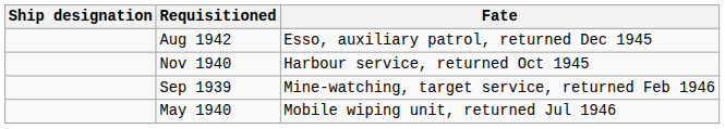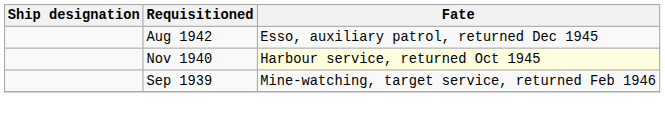Nov 1940 | Fate: no background -> lightyellow background
- row: May 1940 | Mobile wiping unit, returned Jul 1946
